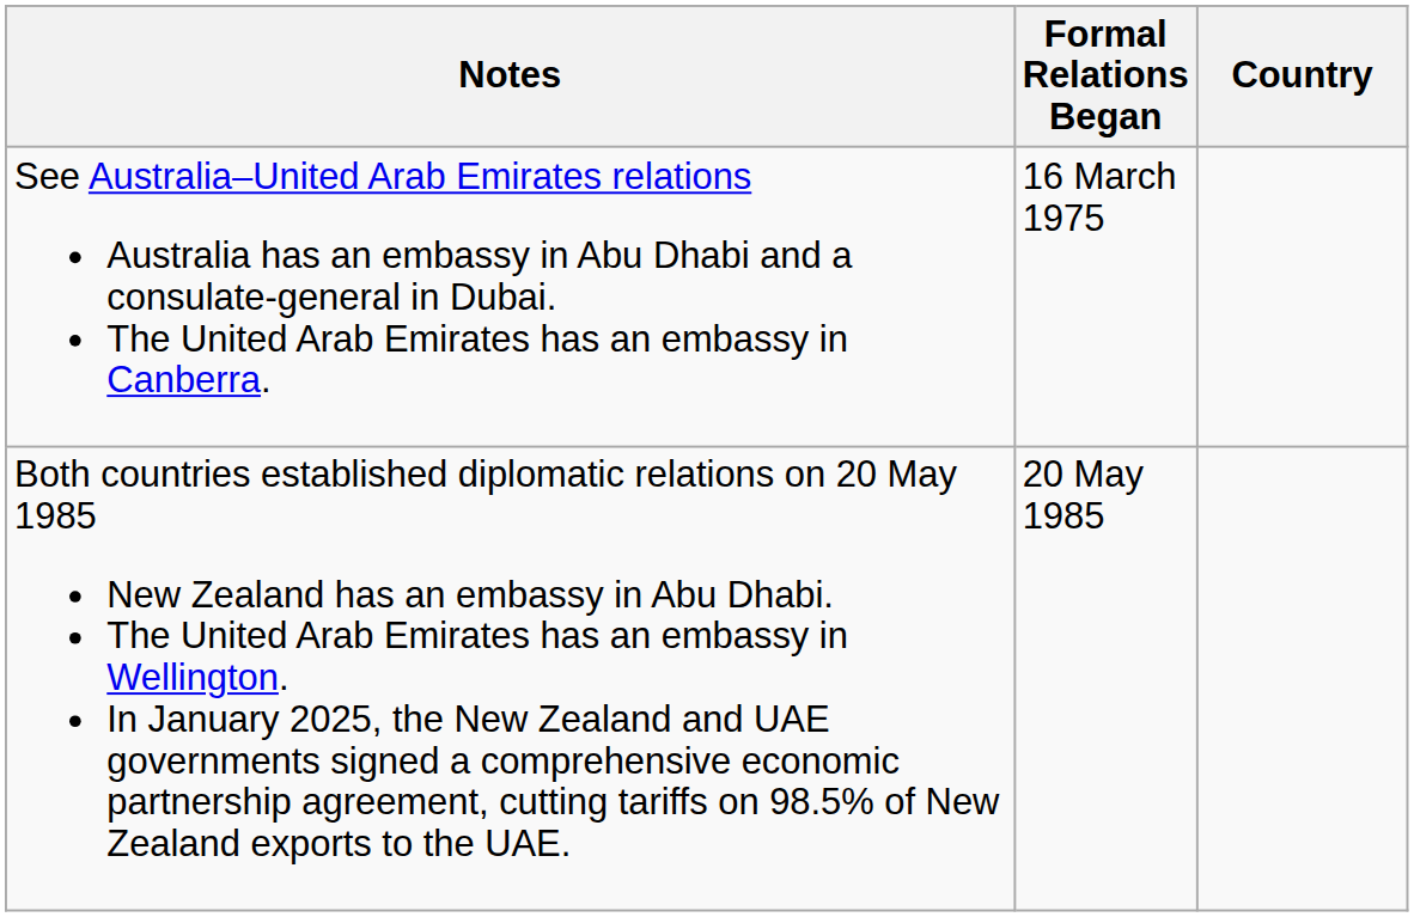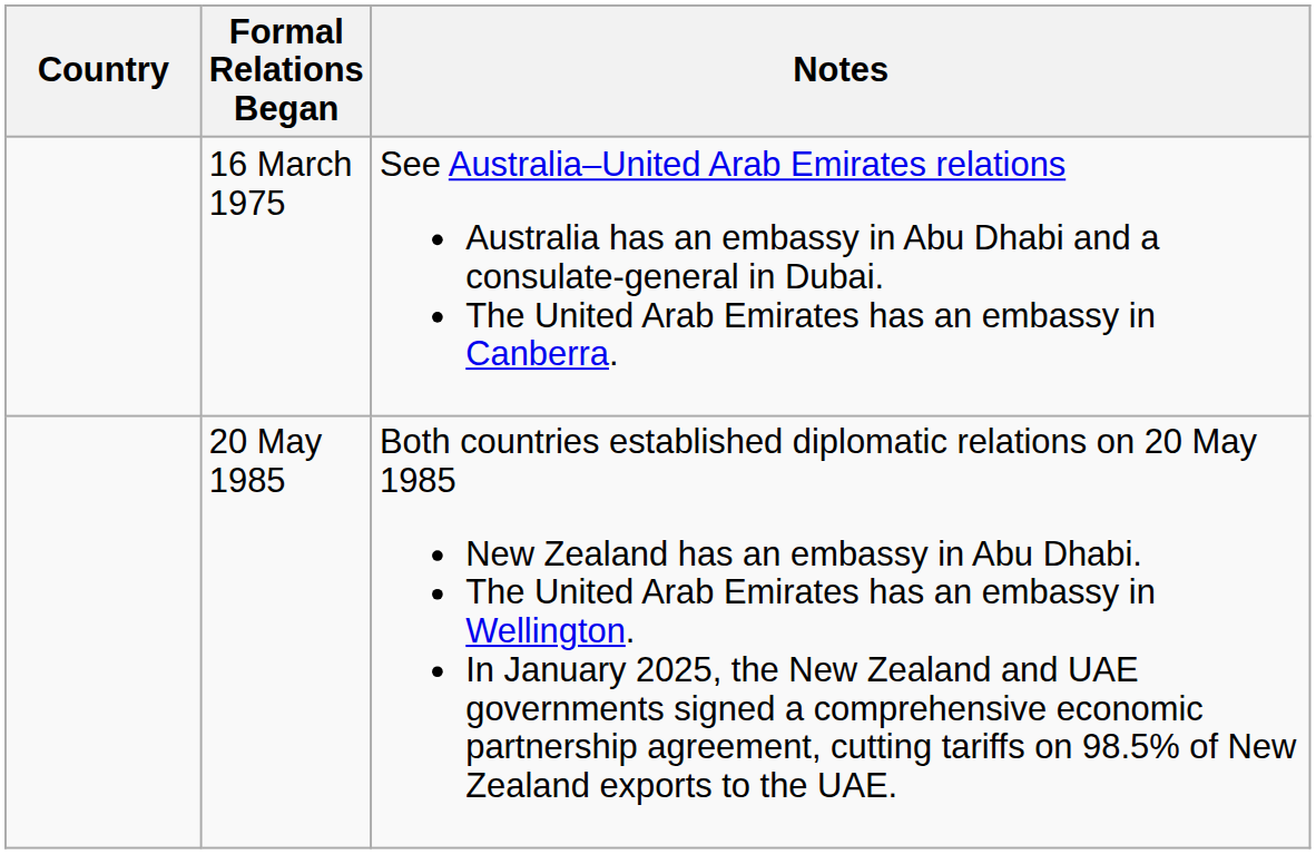columns swapped: Country <-> Notes
